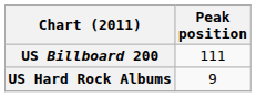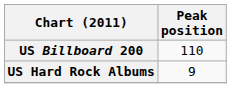US Billboard 200 | Peak position: 111 -> 110
